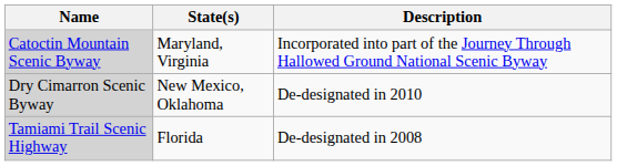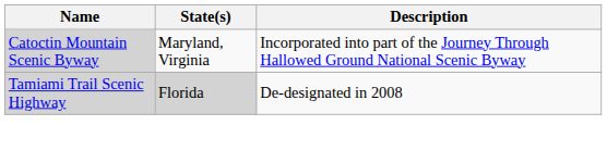- row: Dry Cimarron Scenic Byway | New Mexico, Oklahoma | De-designated in 2010
Tamiami Trail Scenic Highway | State(s): no background -> lightgrey background
